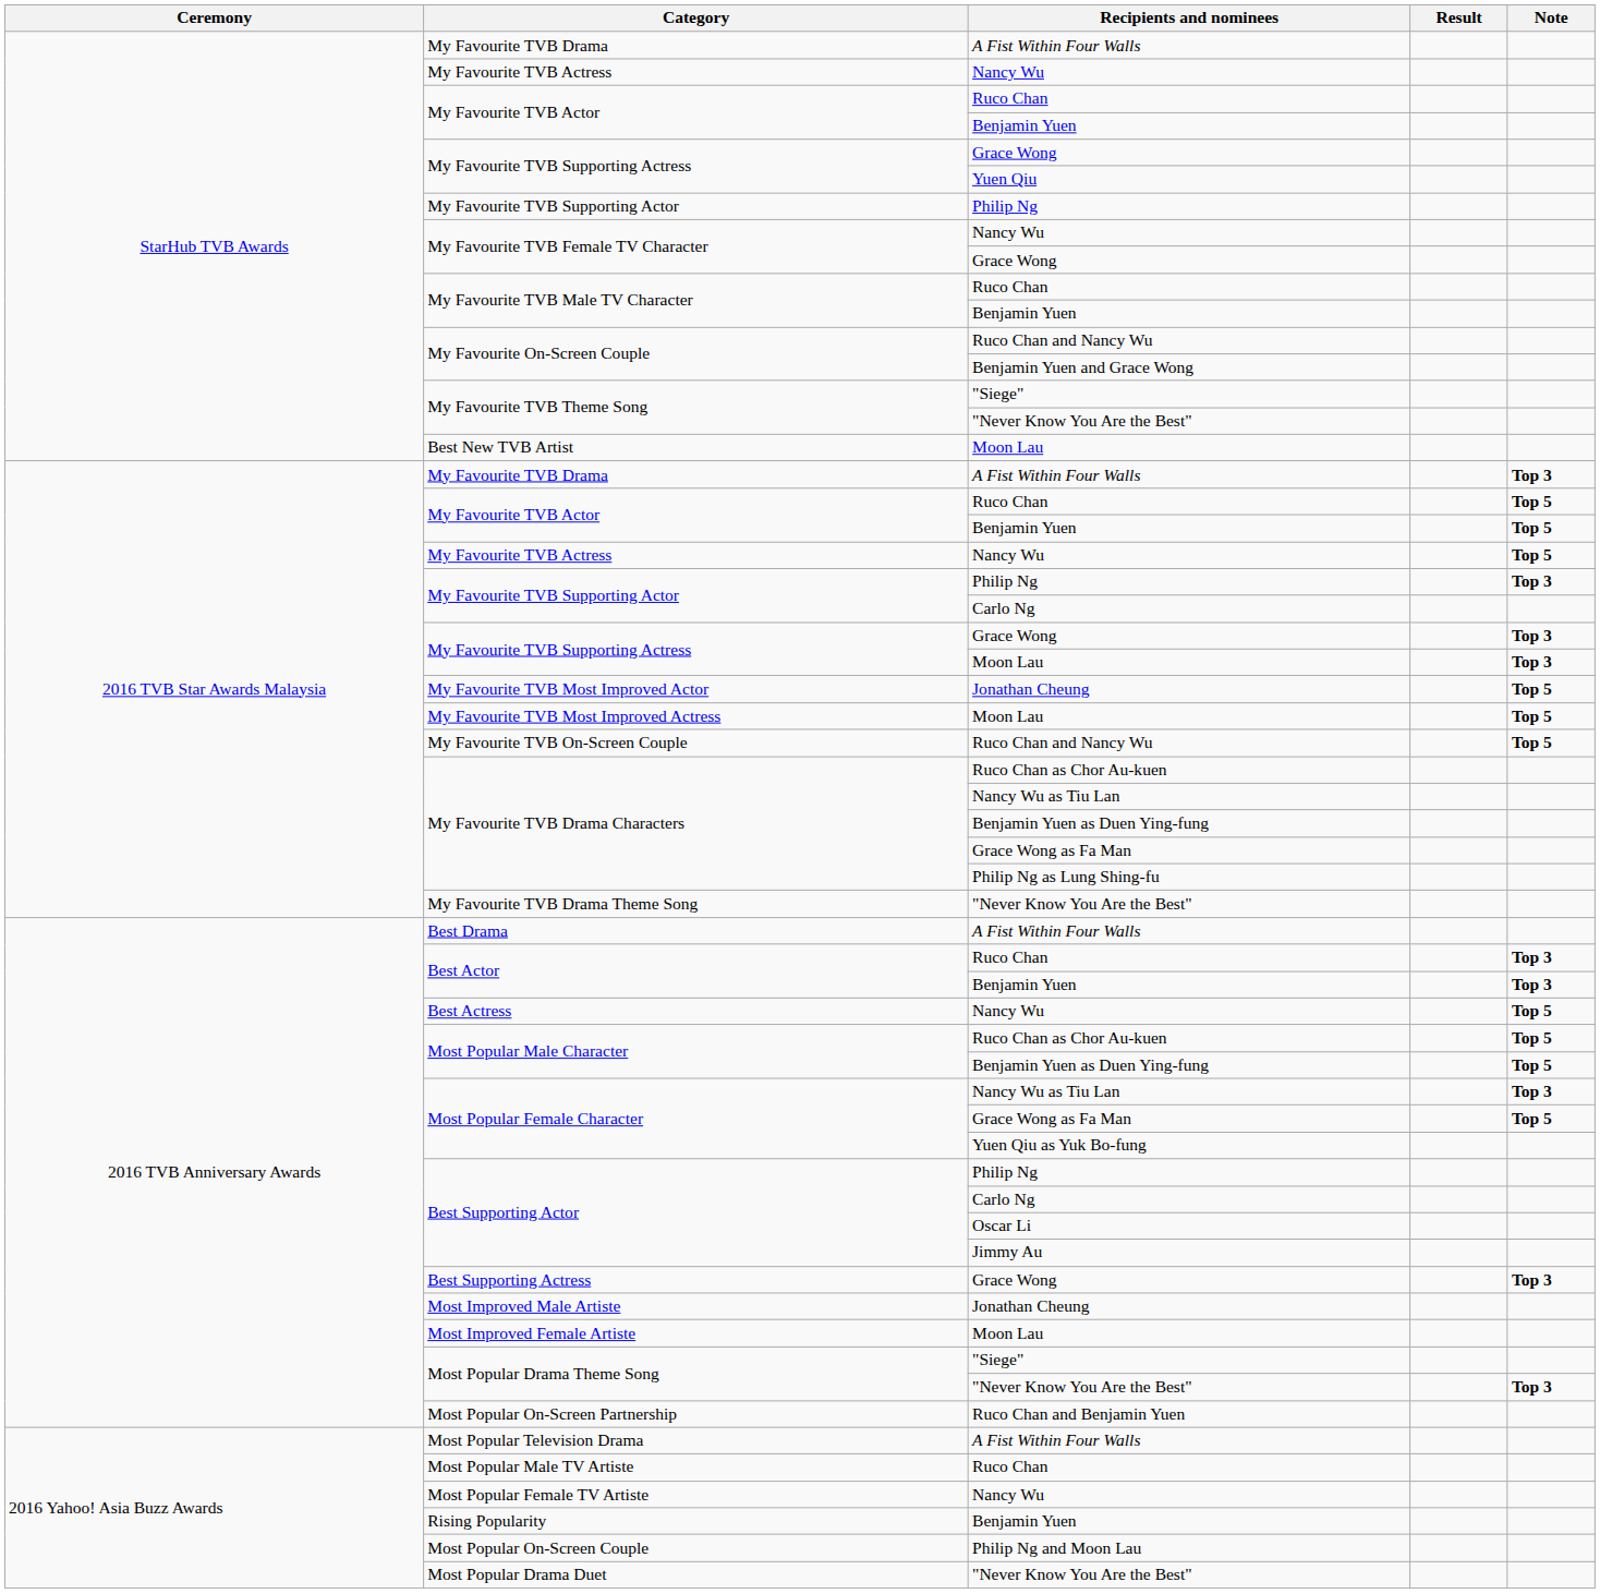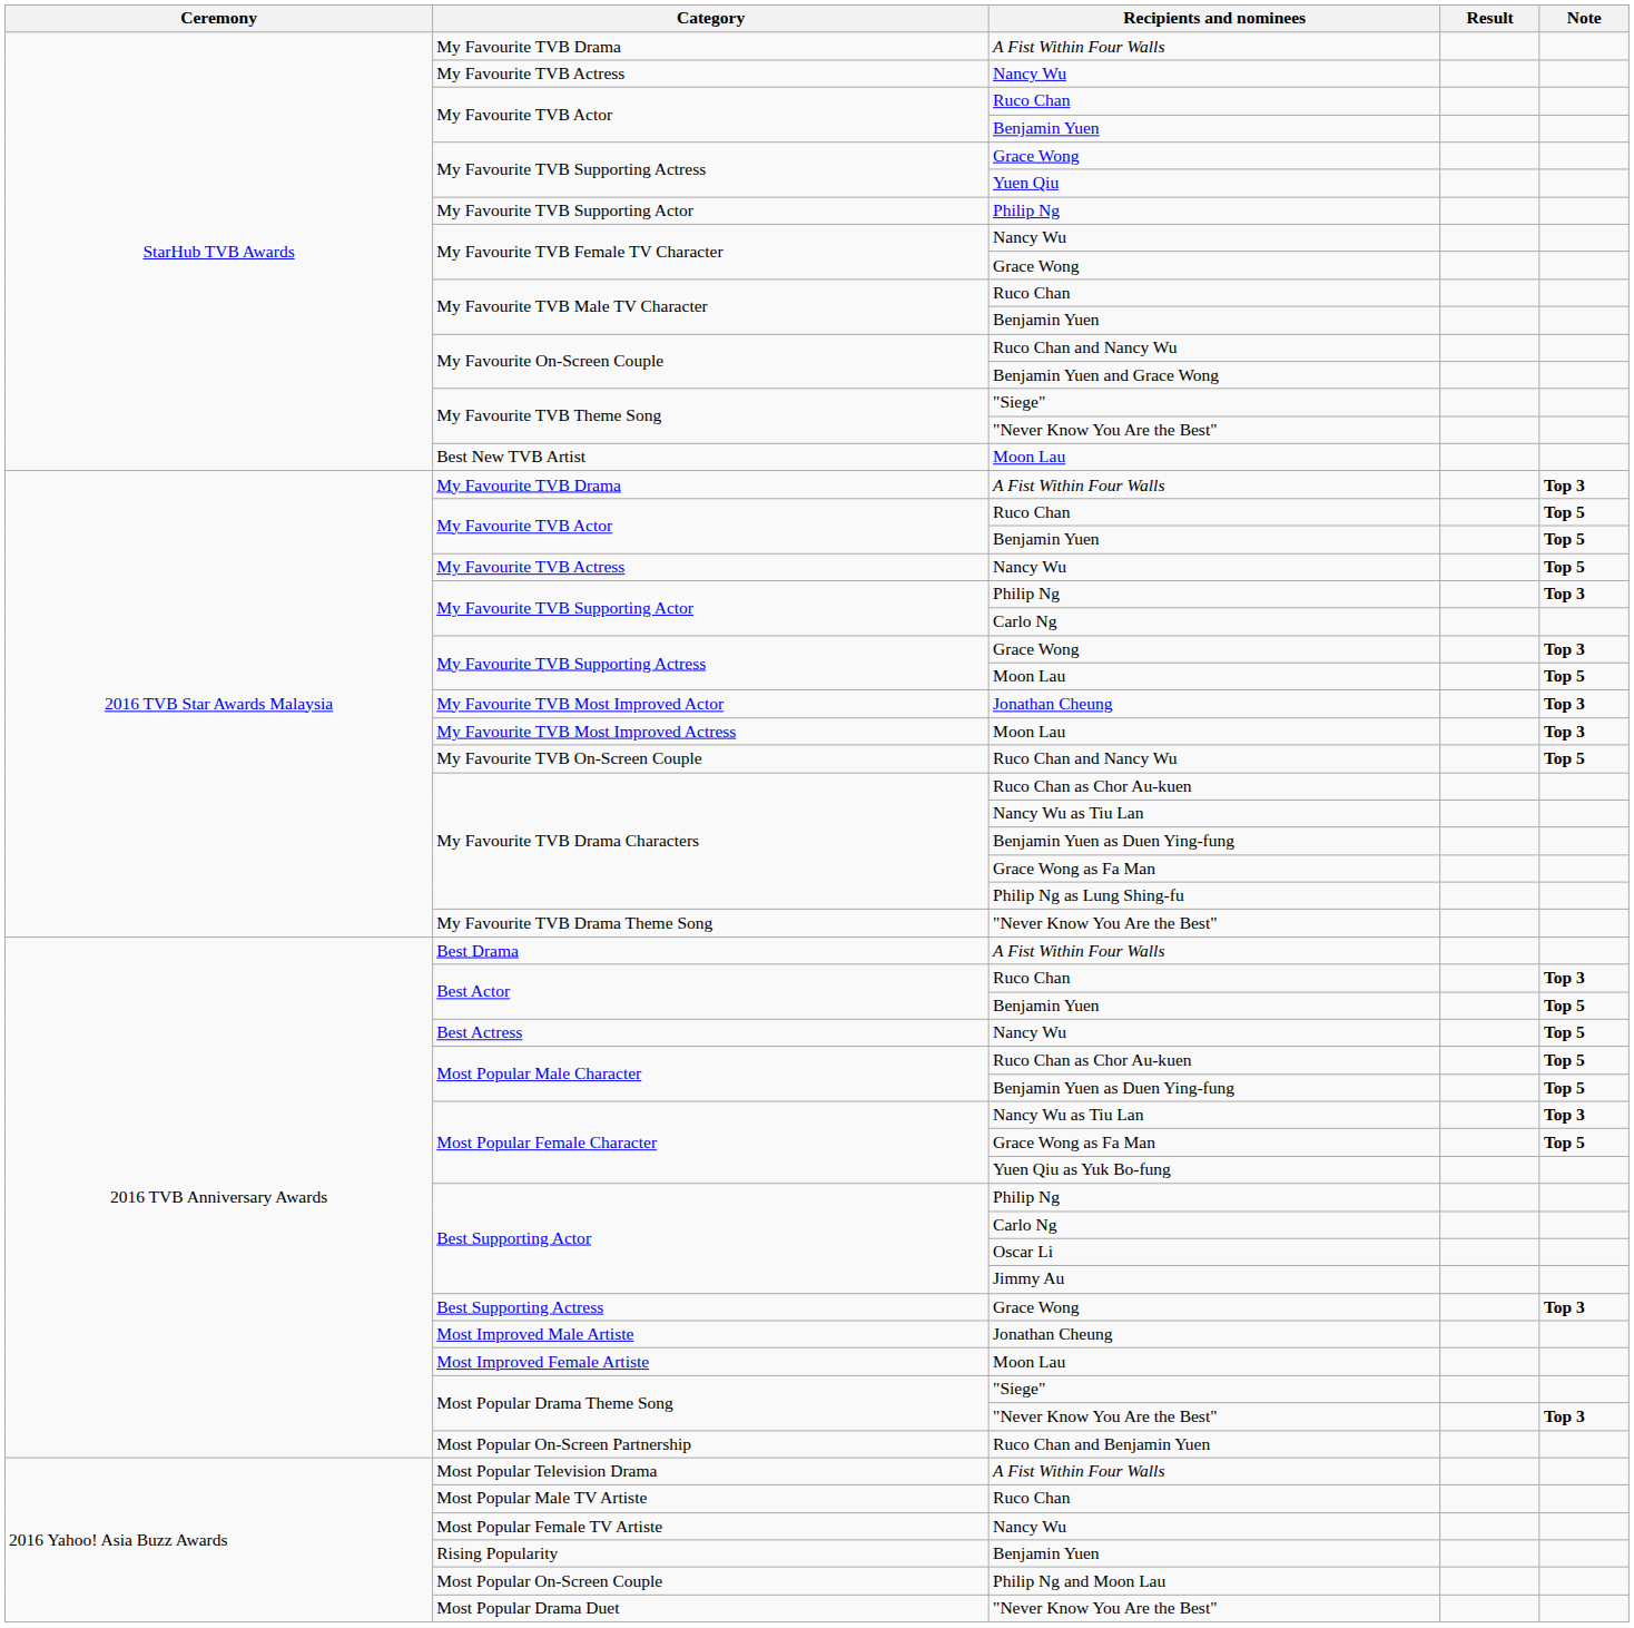My Favourite TVB Supporting Actress / Moon Lau | Note: Top 3 -> Top 5
My Favourite TVB Most Improved Actor | Note: Top 5 -> Top 3
My Favourite TVB Most Improved Actress | Note: Top 5 -> Top 3
Best Actor / Benjamin Yuen | Note: Top 3 -> Top 5
